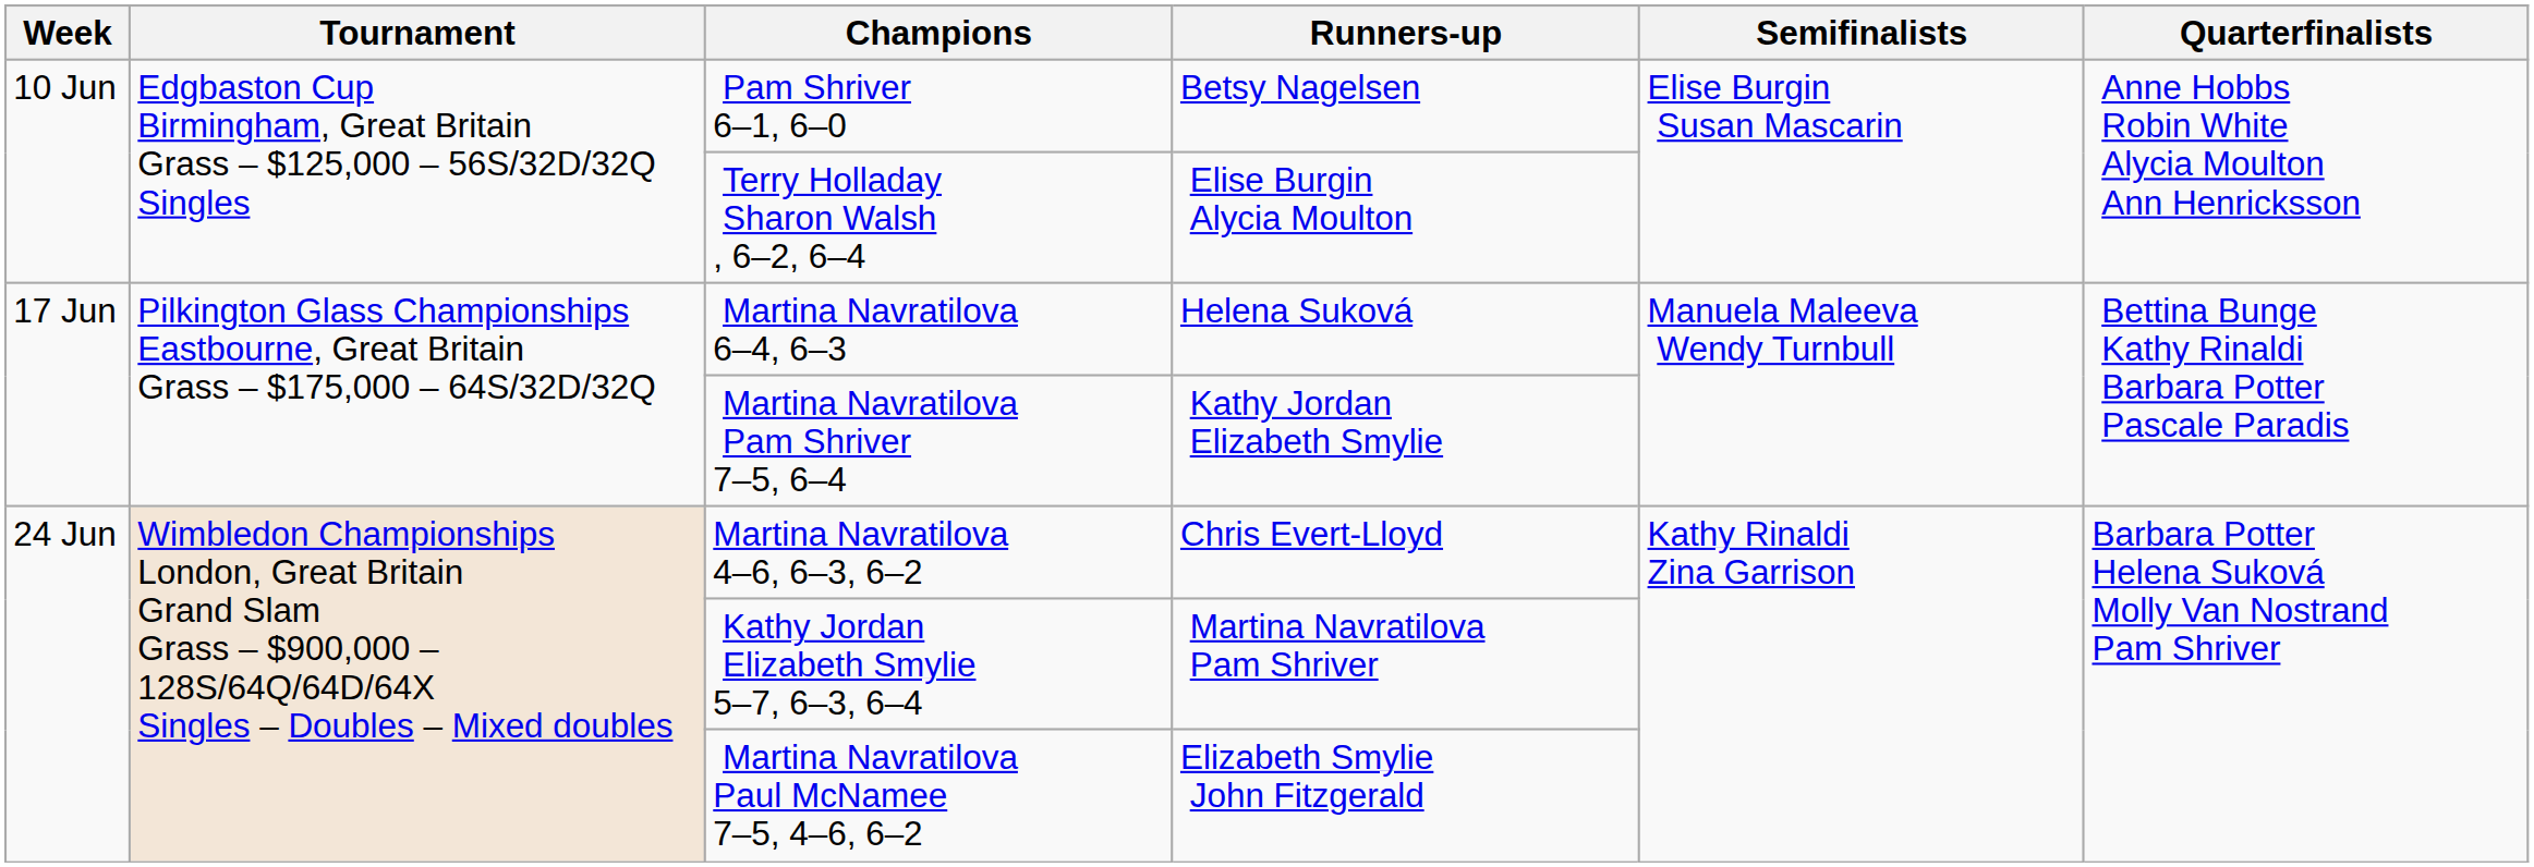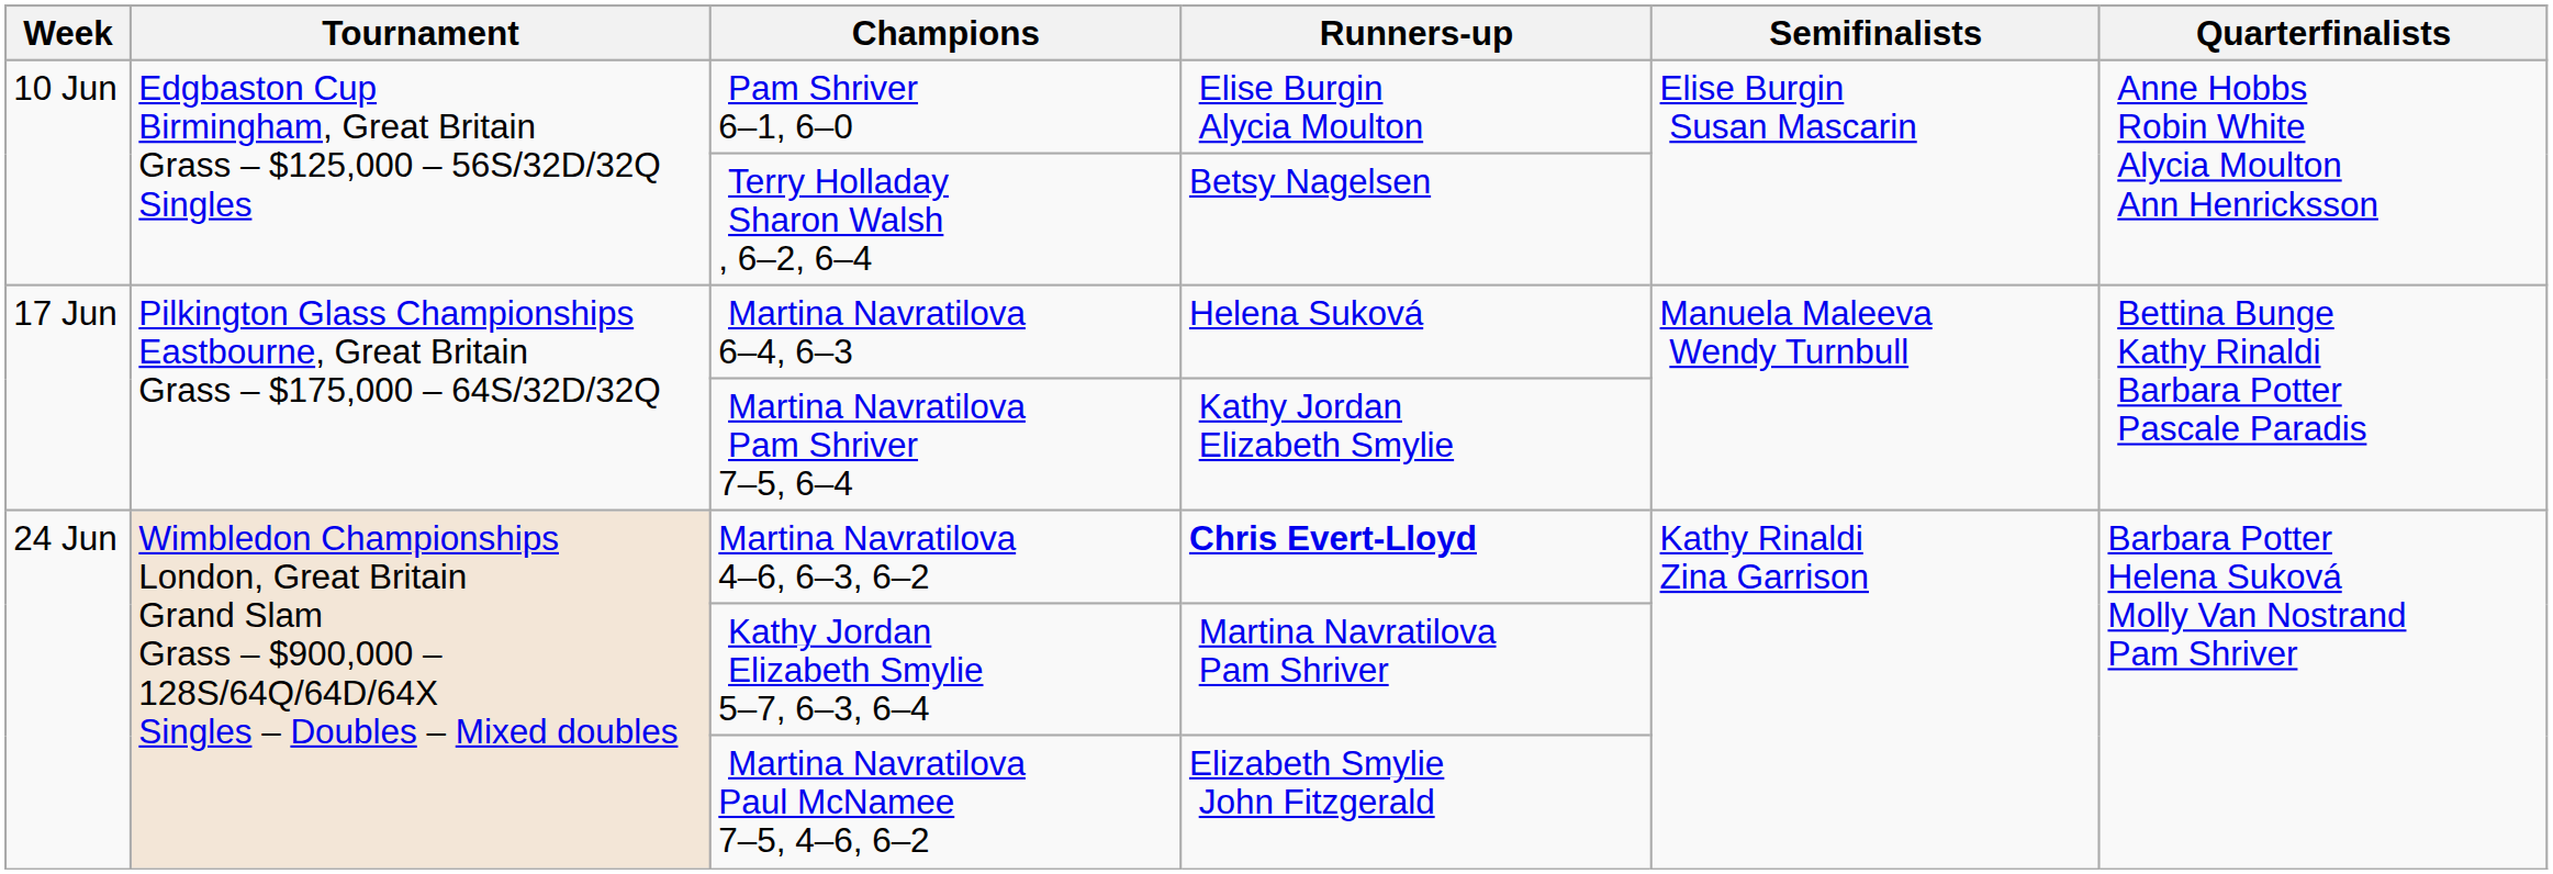Pam Shriver 6–1, 6–0 | Runners-up: Betsy Nagelsen -> Elise Burgin Alycia Moulton
Terry Holladay Sharon Walsh , 6–2, 6–4 | Runners-up: Elise Burgin Alycia Moulton -> Betsy Nagelsen
Martina Navratilova 4–6, 6–3, 6–2 | Runners-up: normal -> bold
